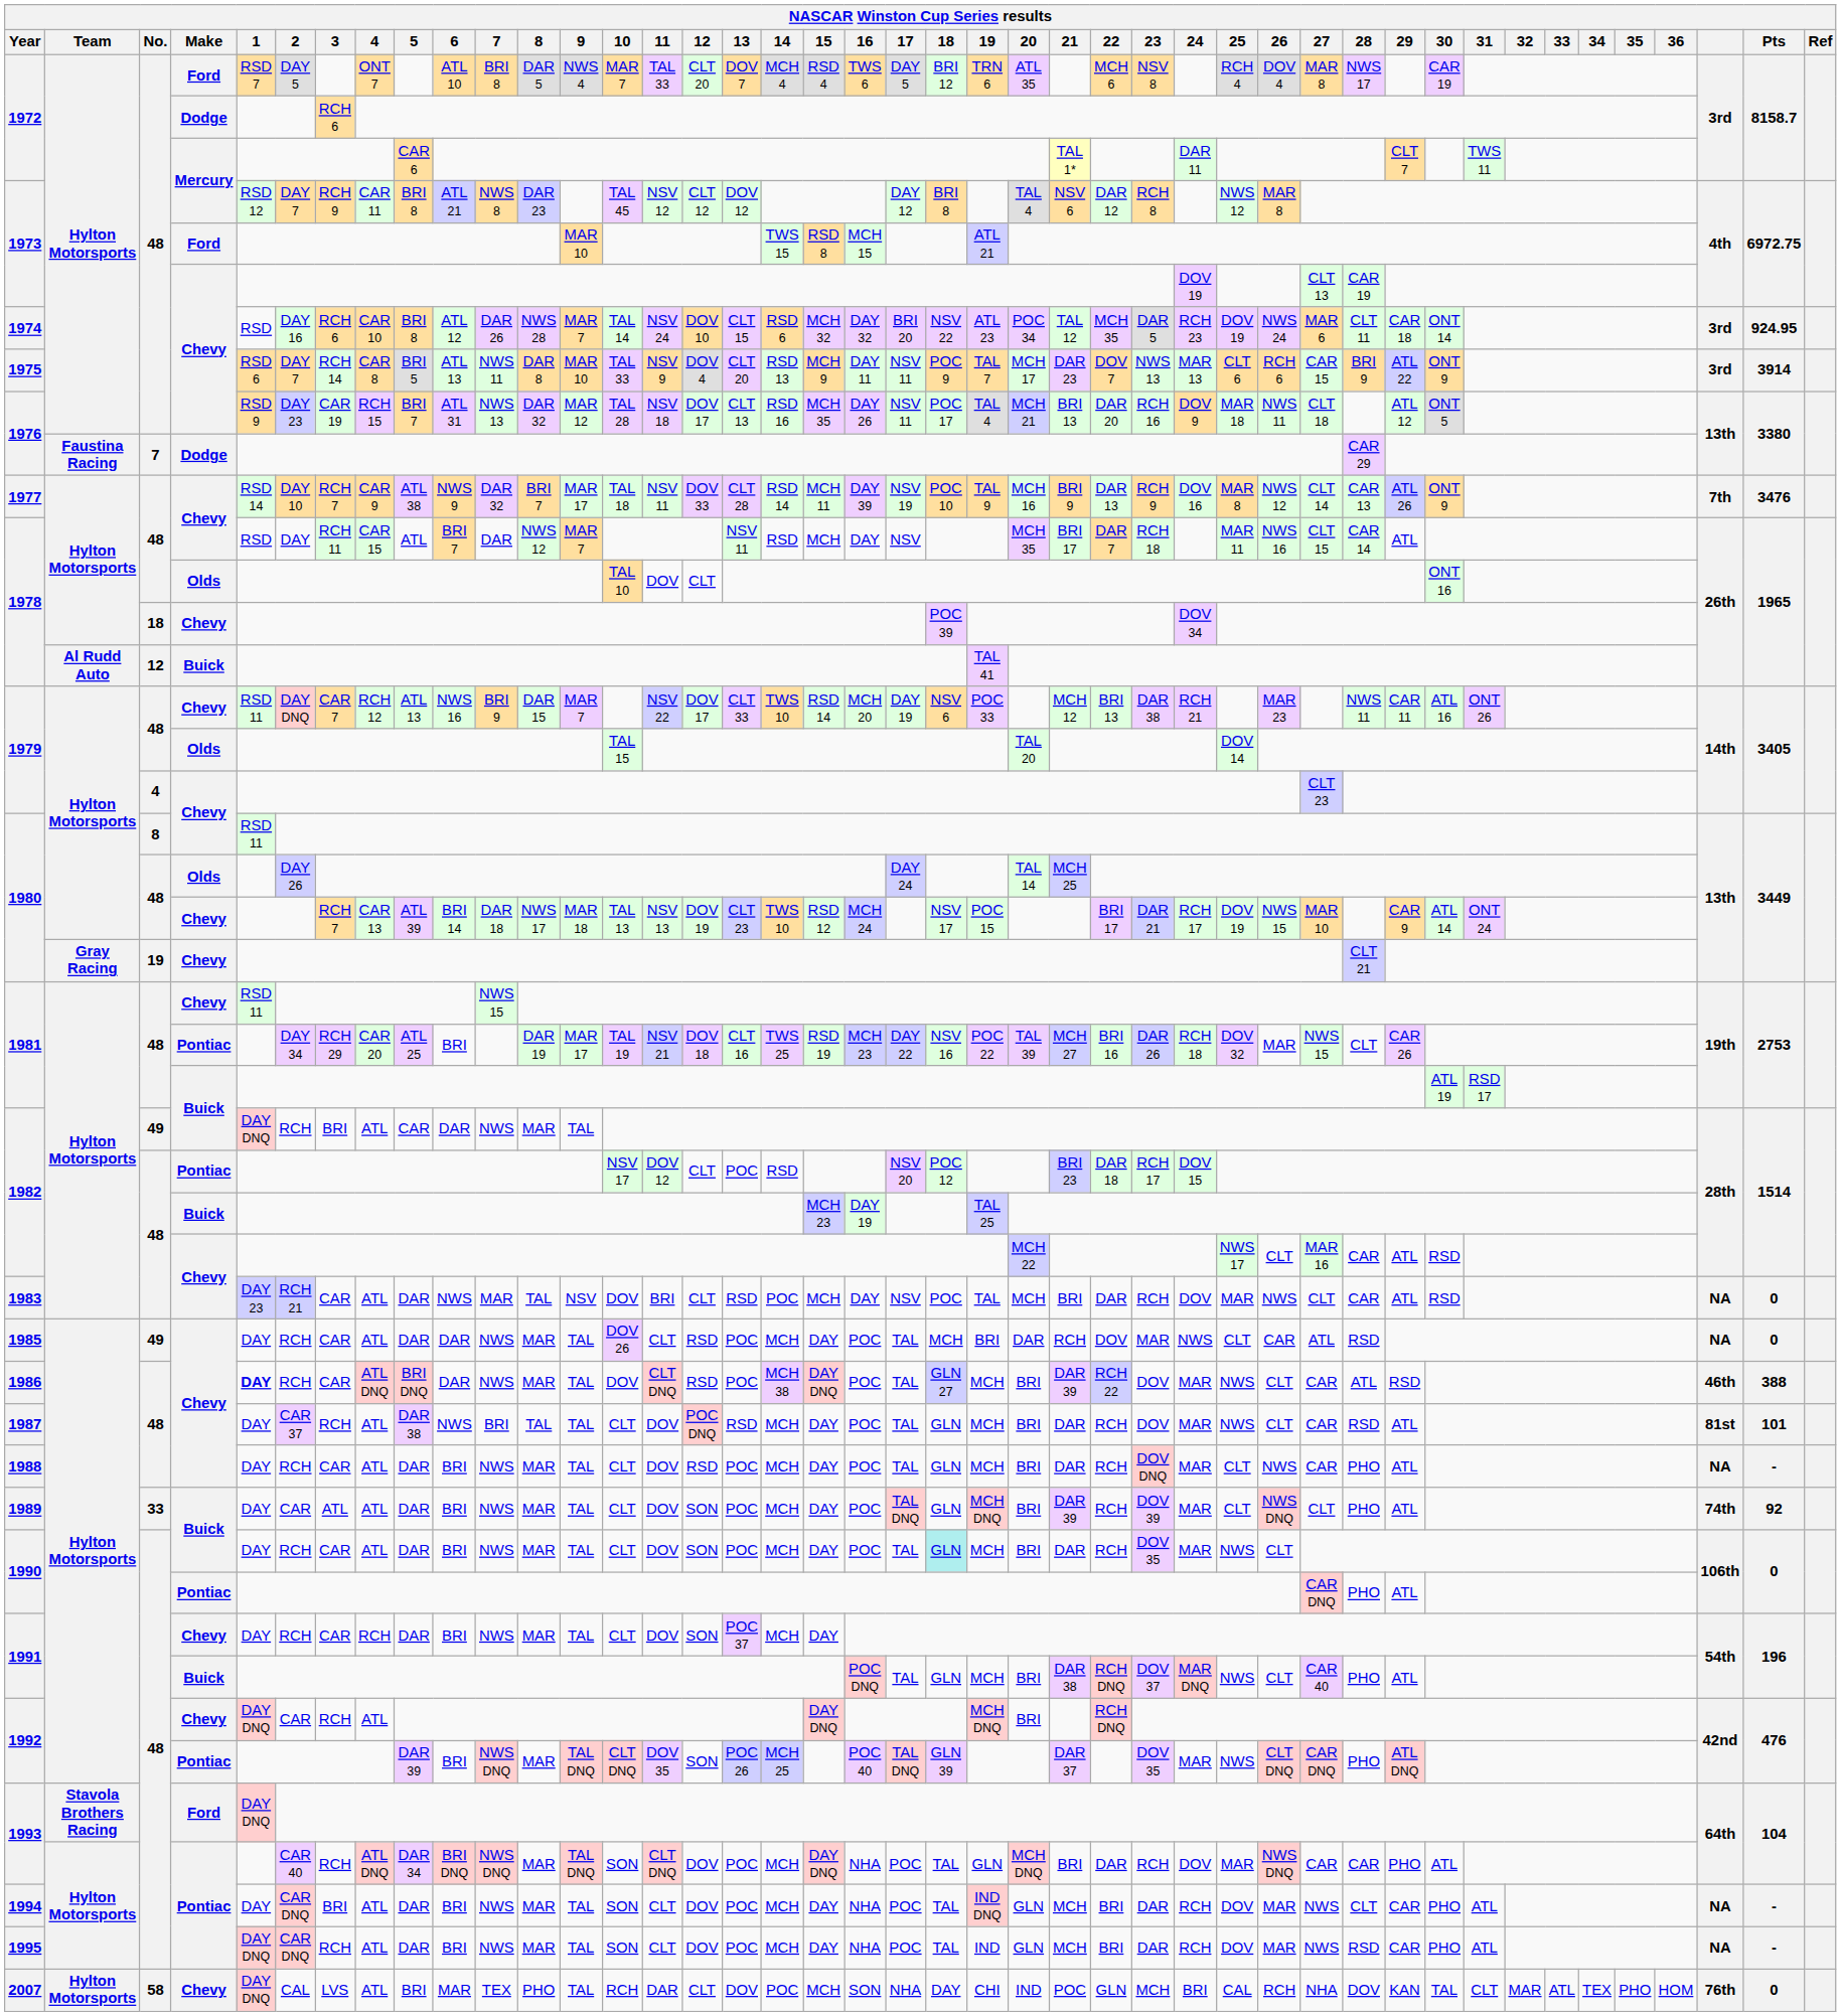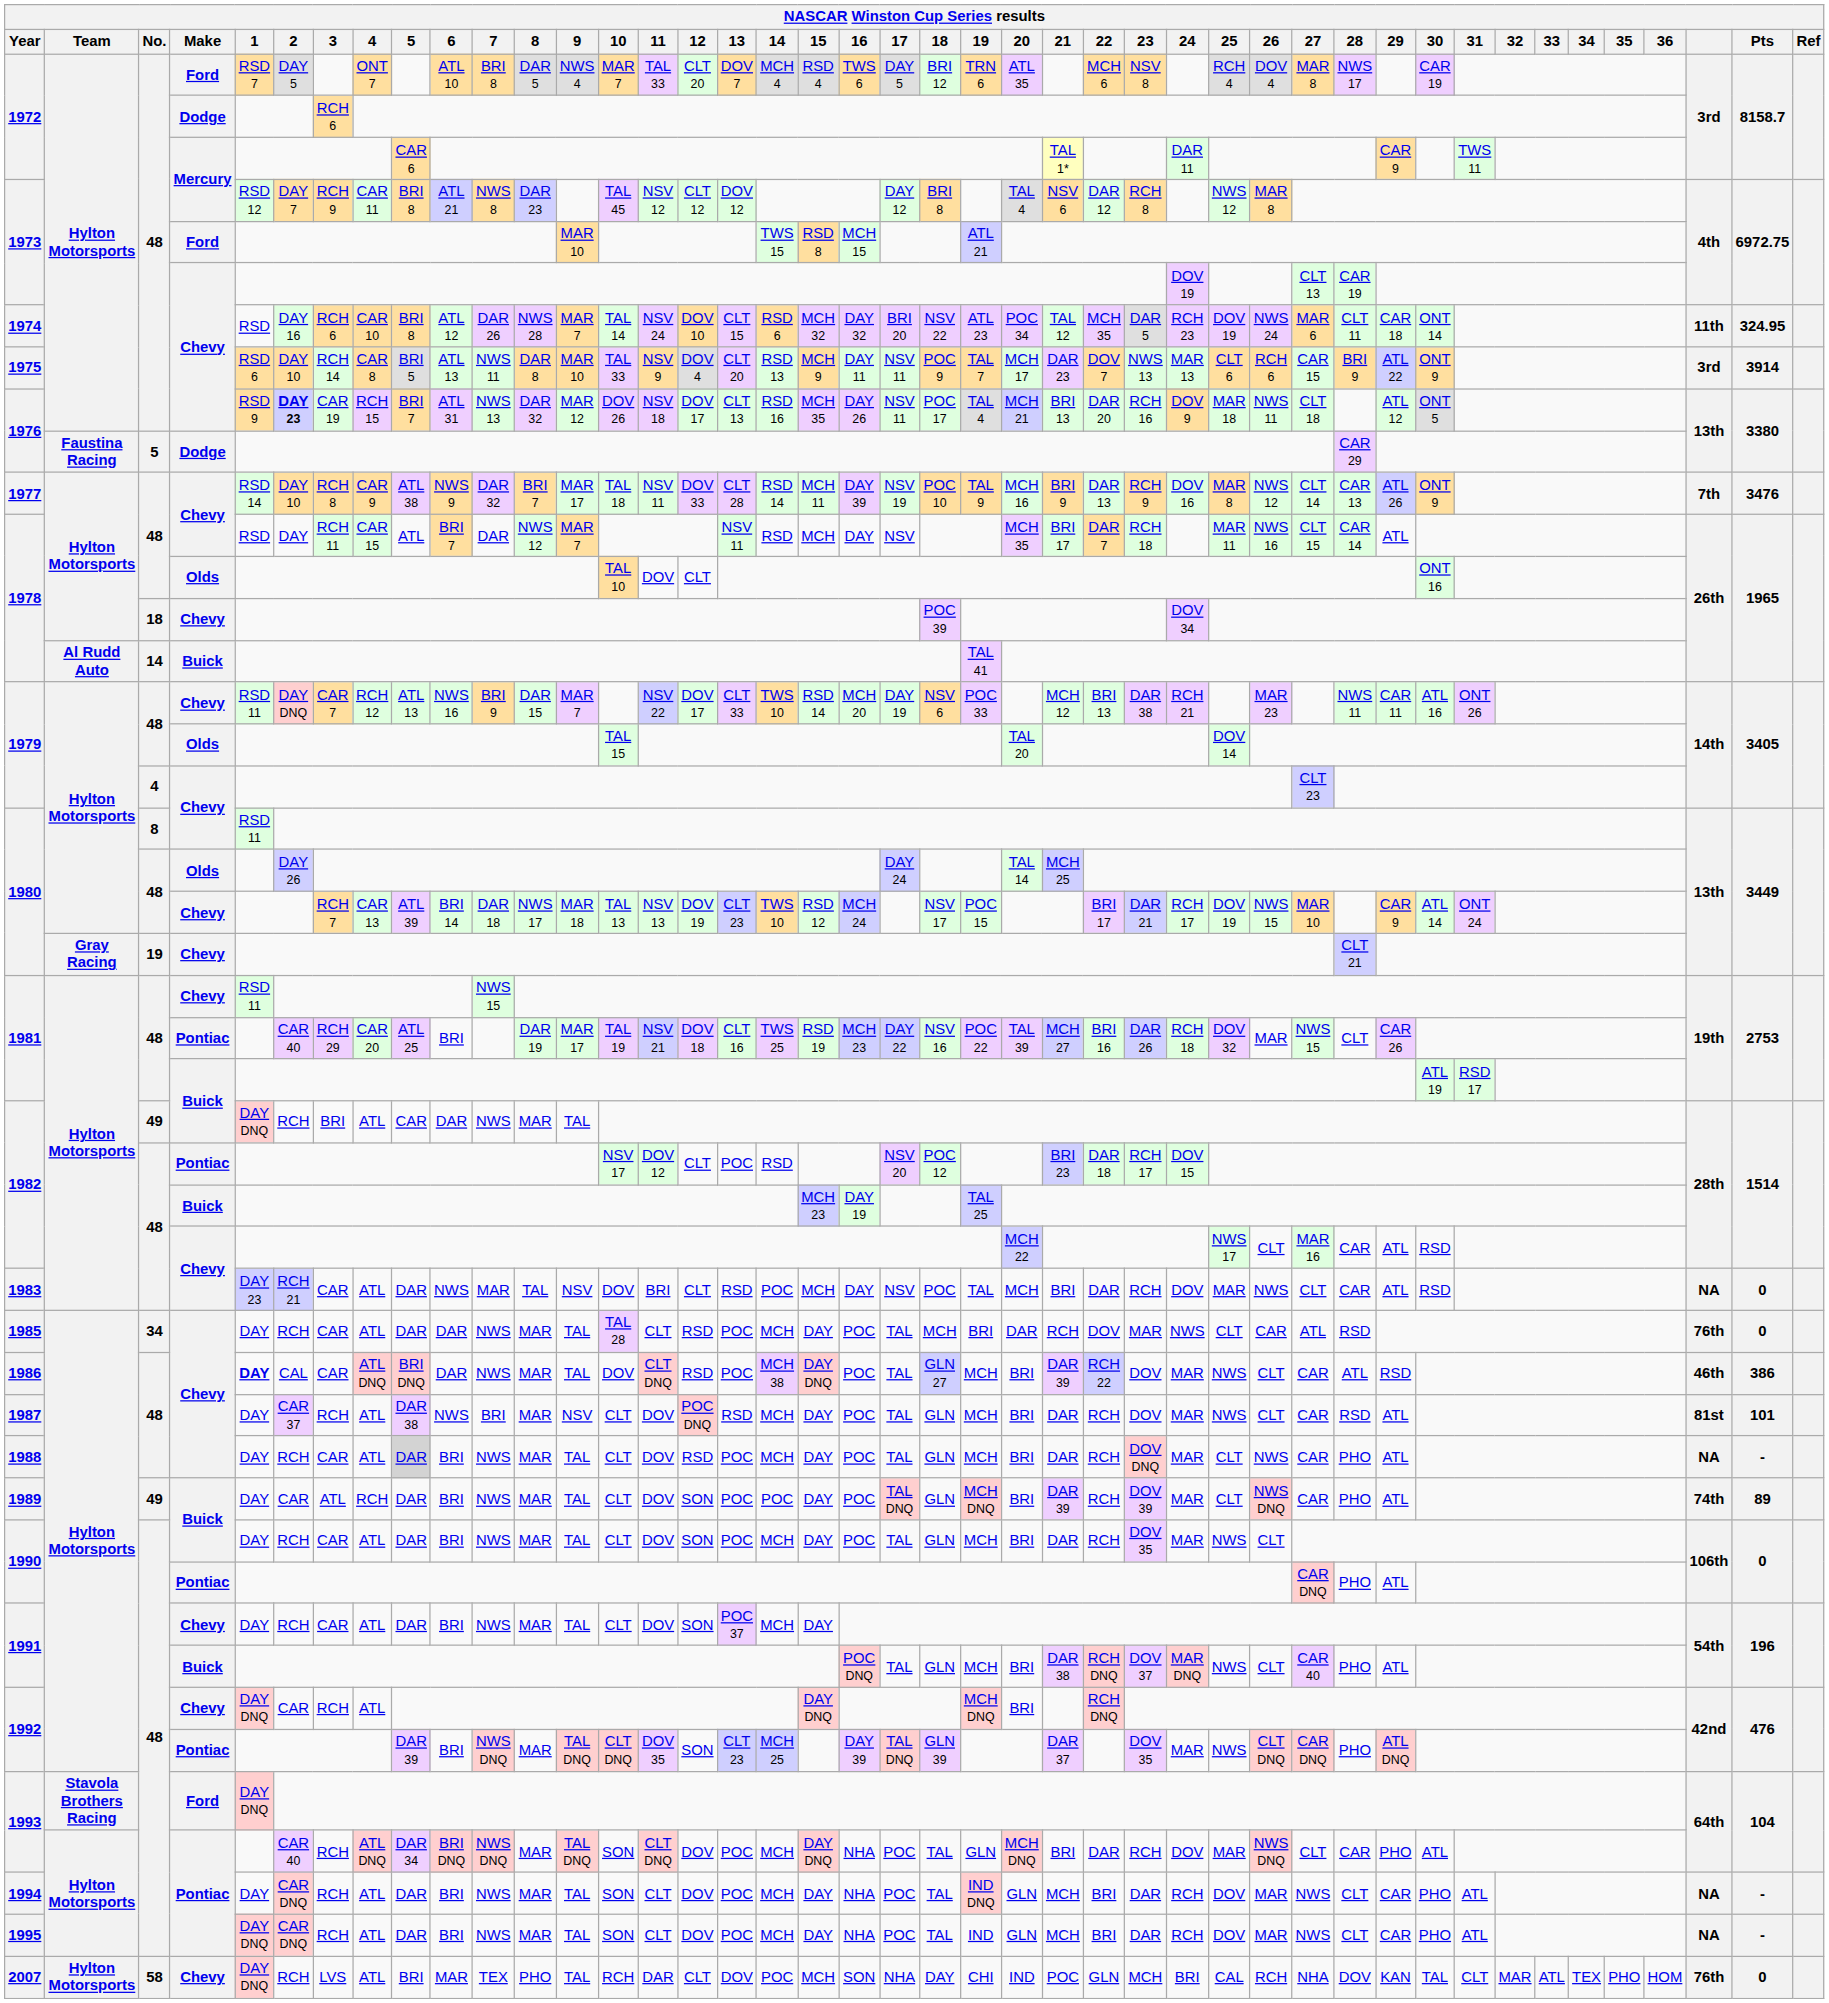1972 / Mercury | 29: CLT 7 -> CAR 9
1974 | column 41: 3rd -> 11th
1974 | Pts: 924.95 -> 324.95
1975 | 2: DAY 7 -> DAY 10
1976 / Chevy | 2: normal -> bold
1976 / Chevy | 10: TAL 28 -> DOV 26
1976 / Dodge | No.: 7 -> 5
1977 | 3: RCH 7 -> RCH 8
1978 / Buick | No.: 12 -> 14
1981 / Pontiac | 2: DAY 34 -> CAR 40
1985 | No.: 49 -> 34
1985 | 10: DOV 26 -> TAL 28
1985 | column 41: NA -> 76th
1986 | 2: RCH -> CAL
1986 | Pts: 388 -> 386
1987 | 8: TAL -> MAR
1987 | 9: TAL -> NSV
1988 | 5: no background -> lightgrey background
1989 | No.: 33 -> 49
1989 | 4: ATL -> RCH
1989 | 14: MCH -> POC
1989 | 27: CLT -> CAR
1989 | Pts: 92 -> 89
1990 / Buick | 18: paleturquoise background -> no background
1991 / Chevy | 4: RCH -> ATL
1992 / Pontiac | 13: POC 26 -> CLT 23
1992 / Pontiac | 16: POC 40 -> DAY 39
1993 / Pontiac | 27: CAR -> CLT
1994 | 3: BRI -> RCH
1995 | 28: RSD -> CLT
2007 | 2: CAL -> RCH
